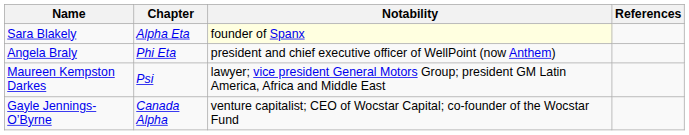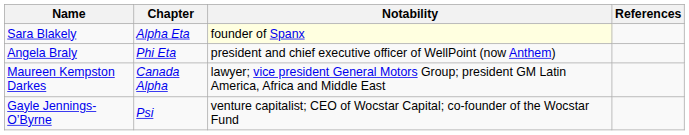Maureen Kempston Darkes | Chapter: Psi -> Canada Alpha
Gayle Jennings-O’Byrne | Chapter: Canada Alpha -> Psi
